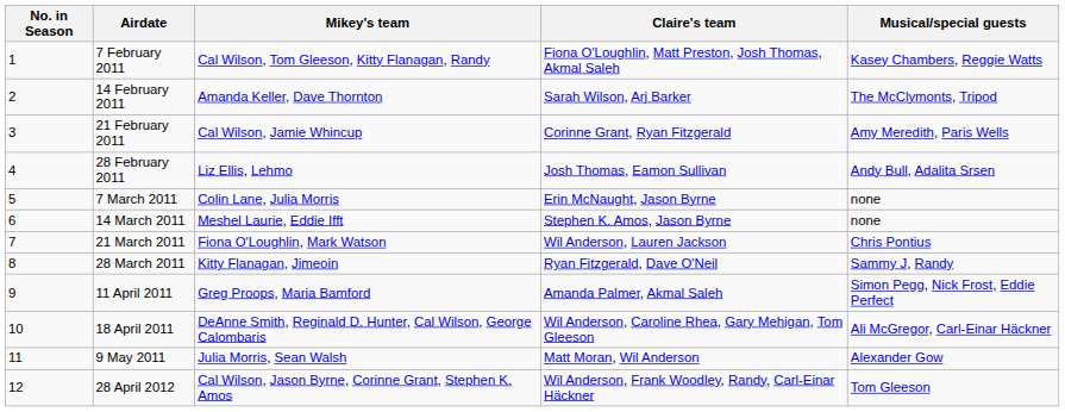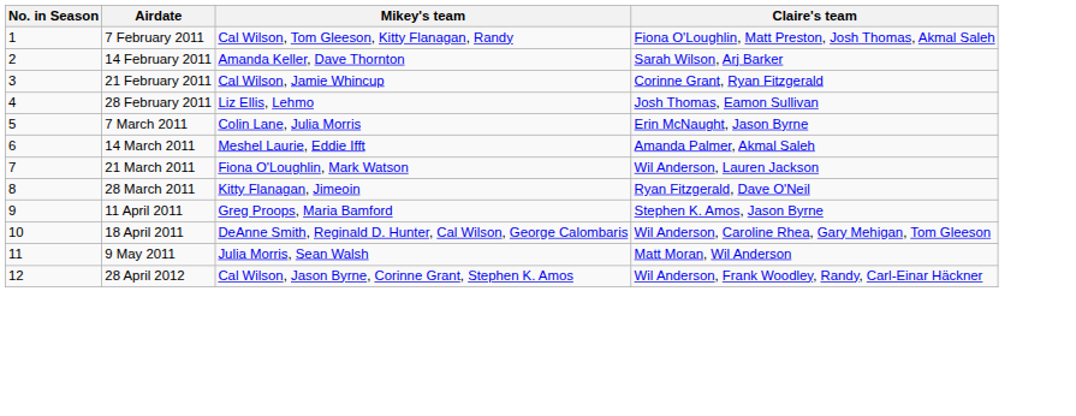- column: Musical/special guests | Kasey Chambers, Reggie Watts | The McClymonts, Tripod | Amy Meredith, Paris Wells | Andy Bull, Adalita Srsen | none | none | Chris Pontius | Sammy J, Randy | Simon Pegg, Nick Frost, Eddie Perfect | Ali McGregor, Carl-Einar Häckner | Alexander Gow | Tom Gleeson
14 March 2011 | Claire's team: Stephen K. Amos, Jason Byrne -> Amanda Palmer, Akmal Saleh
11 April 2011 | Claire's team: Amanda Palmer, Akmal Saleh -> Stephen K. Amos, Jason Byrne
